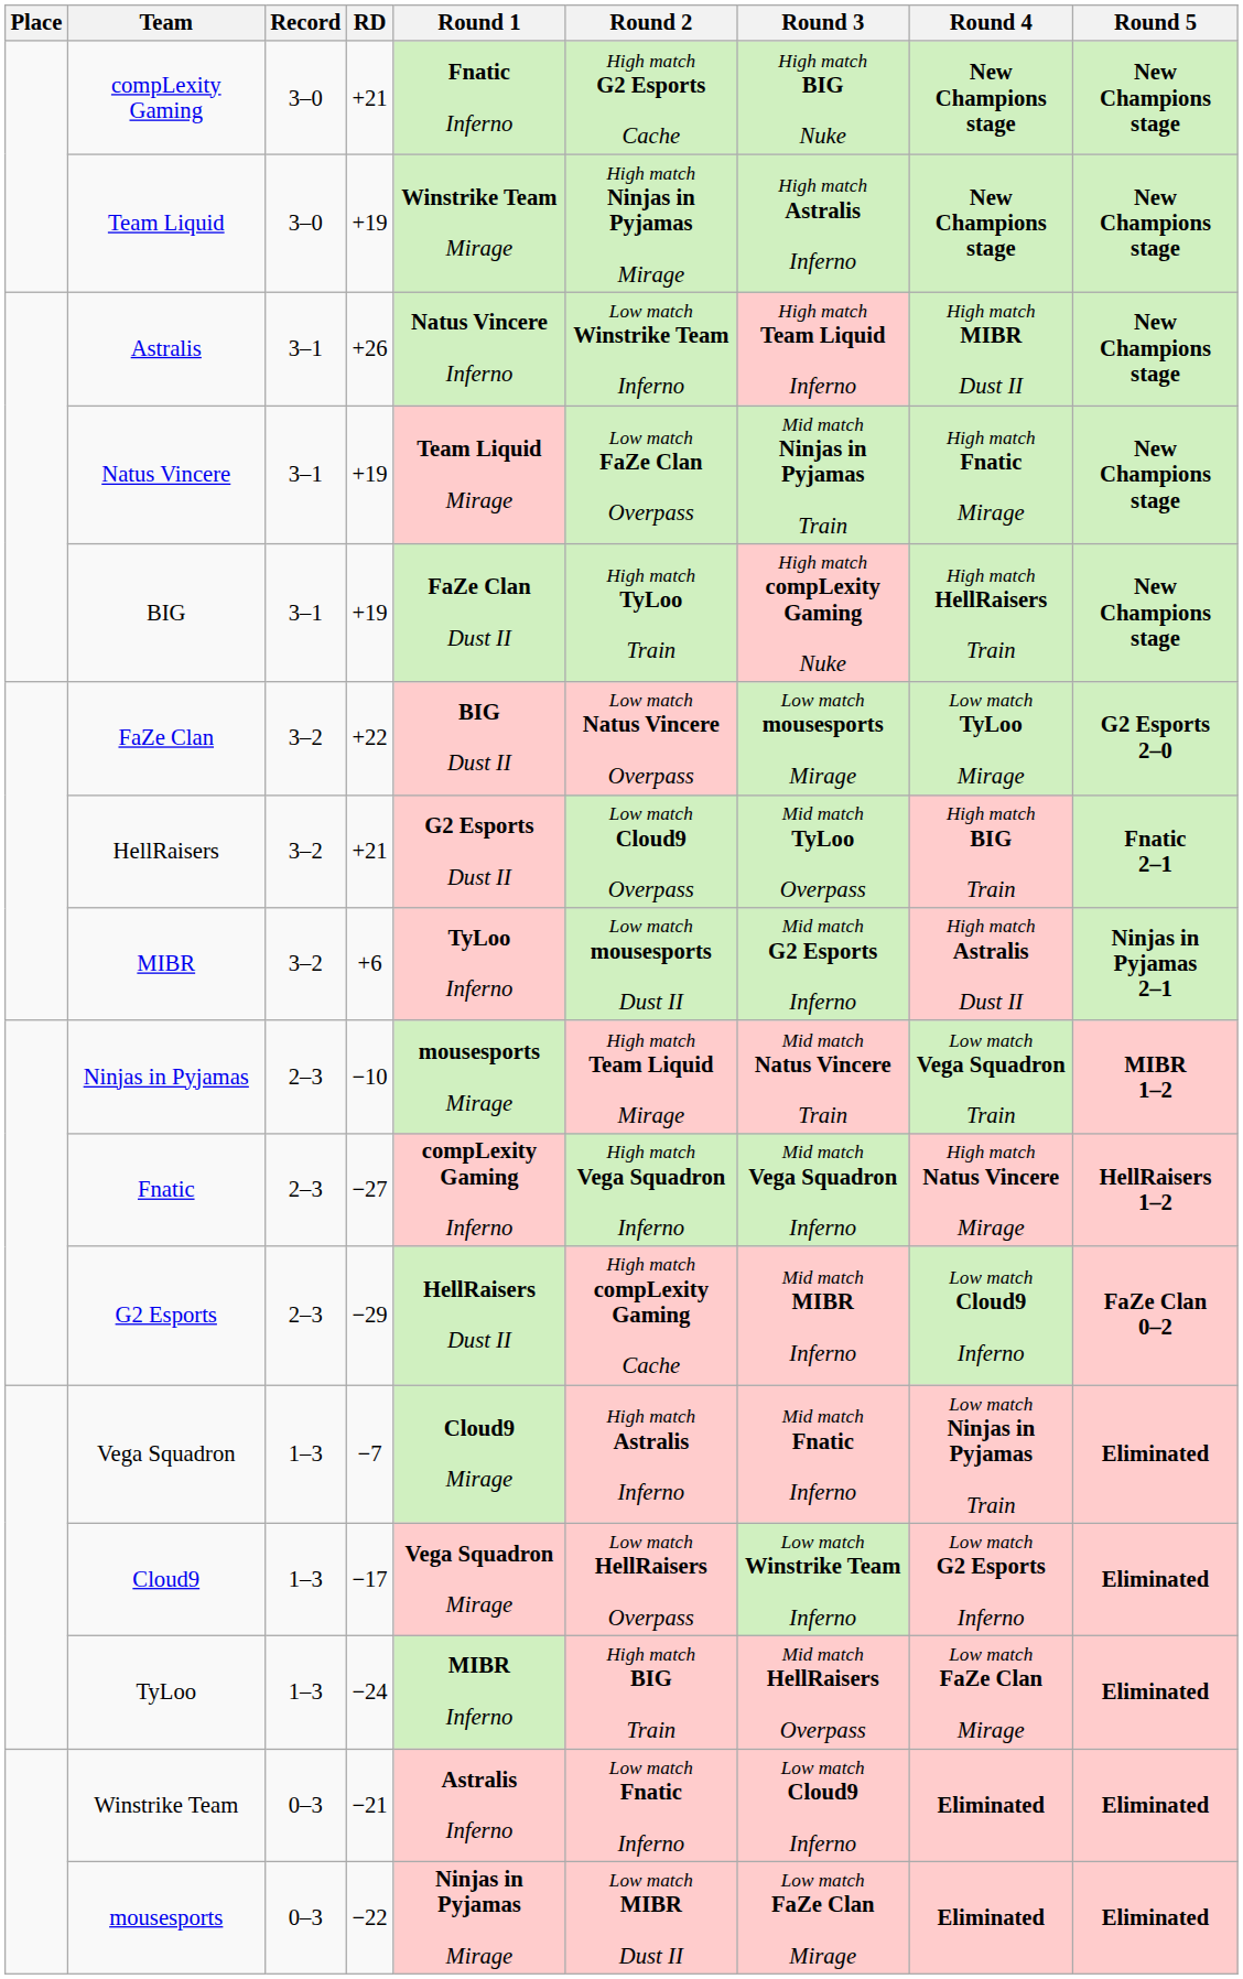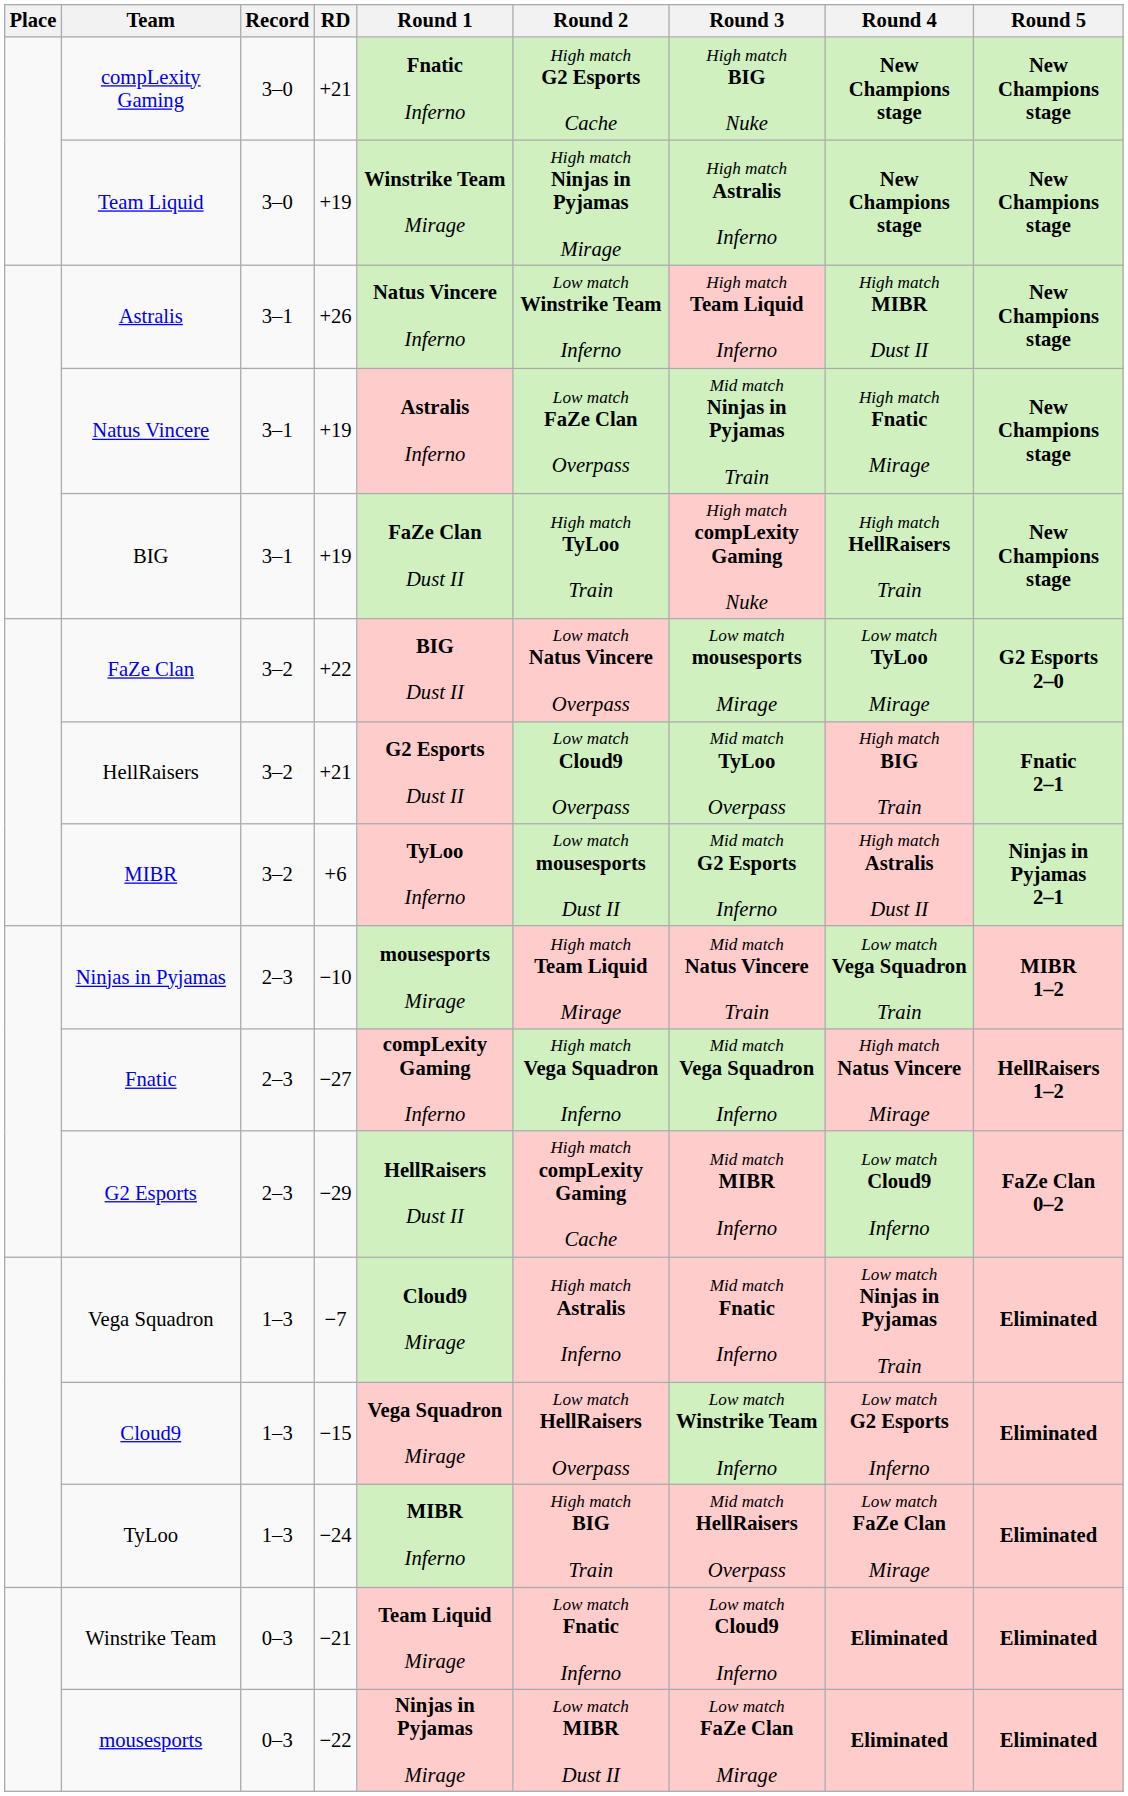Natus Vincere | Round 1: Team Liquid Mirage -> Astralis Inferno
Cloud9 | RD: −17 -> −15
Winstrike Team | Round 1: Astralis Inferno -> Team Liquid Mirage
